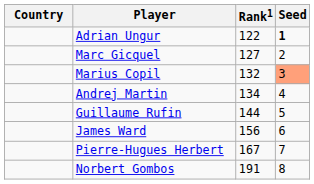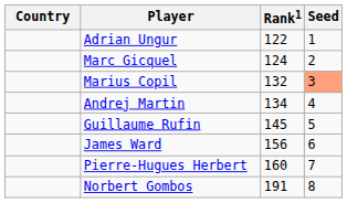Adrian Ungur | Seed: bold -> normal
Marc Gicquel | Rank1: 127 -> 124
Guillaume Rufin | Rank1: 144 -> 145
Pierre-Hugues Herbert | Rank1: 167 -> 160
